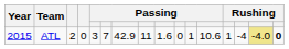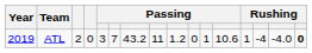ATL | Year: 2015 -> 2019
ATL | column 7: 42.9 -> 43.2
ATL | column 9: 1.6 -> 1.2
ATL | column 15: khaki background -> no background
